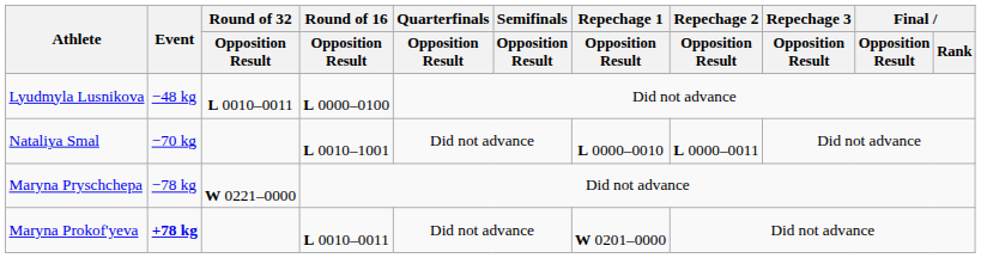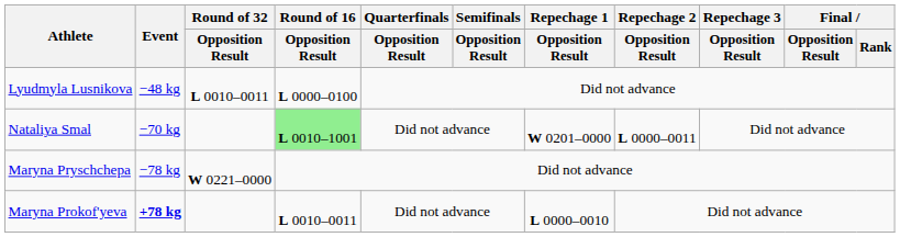Nataliya Smal | Round of 16 / Opposition Result: no background -> lightgreen background
Nataliya Smal | Repechage 1 / Opposition Result: L 0000–0010 -> W 0201–0000
Maryna Prokof'yeva | Repechage 1 / Opposition Result: W 0201–0000 -> L 0000–0010
